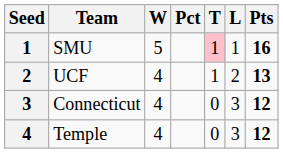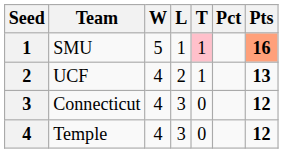columns swapped: L <-> Pct
SMU | Pts: no background -> lightsalmon background
